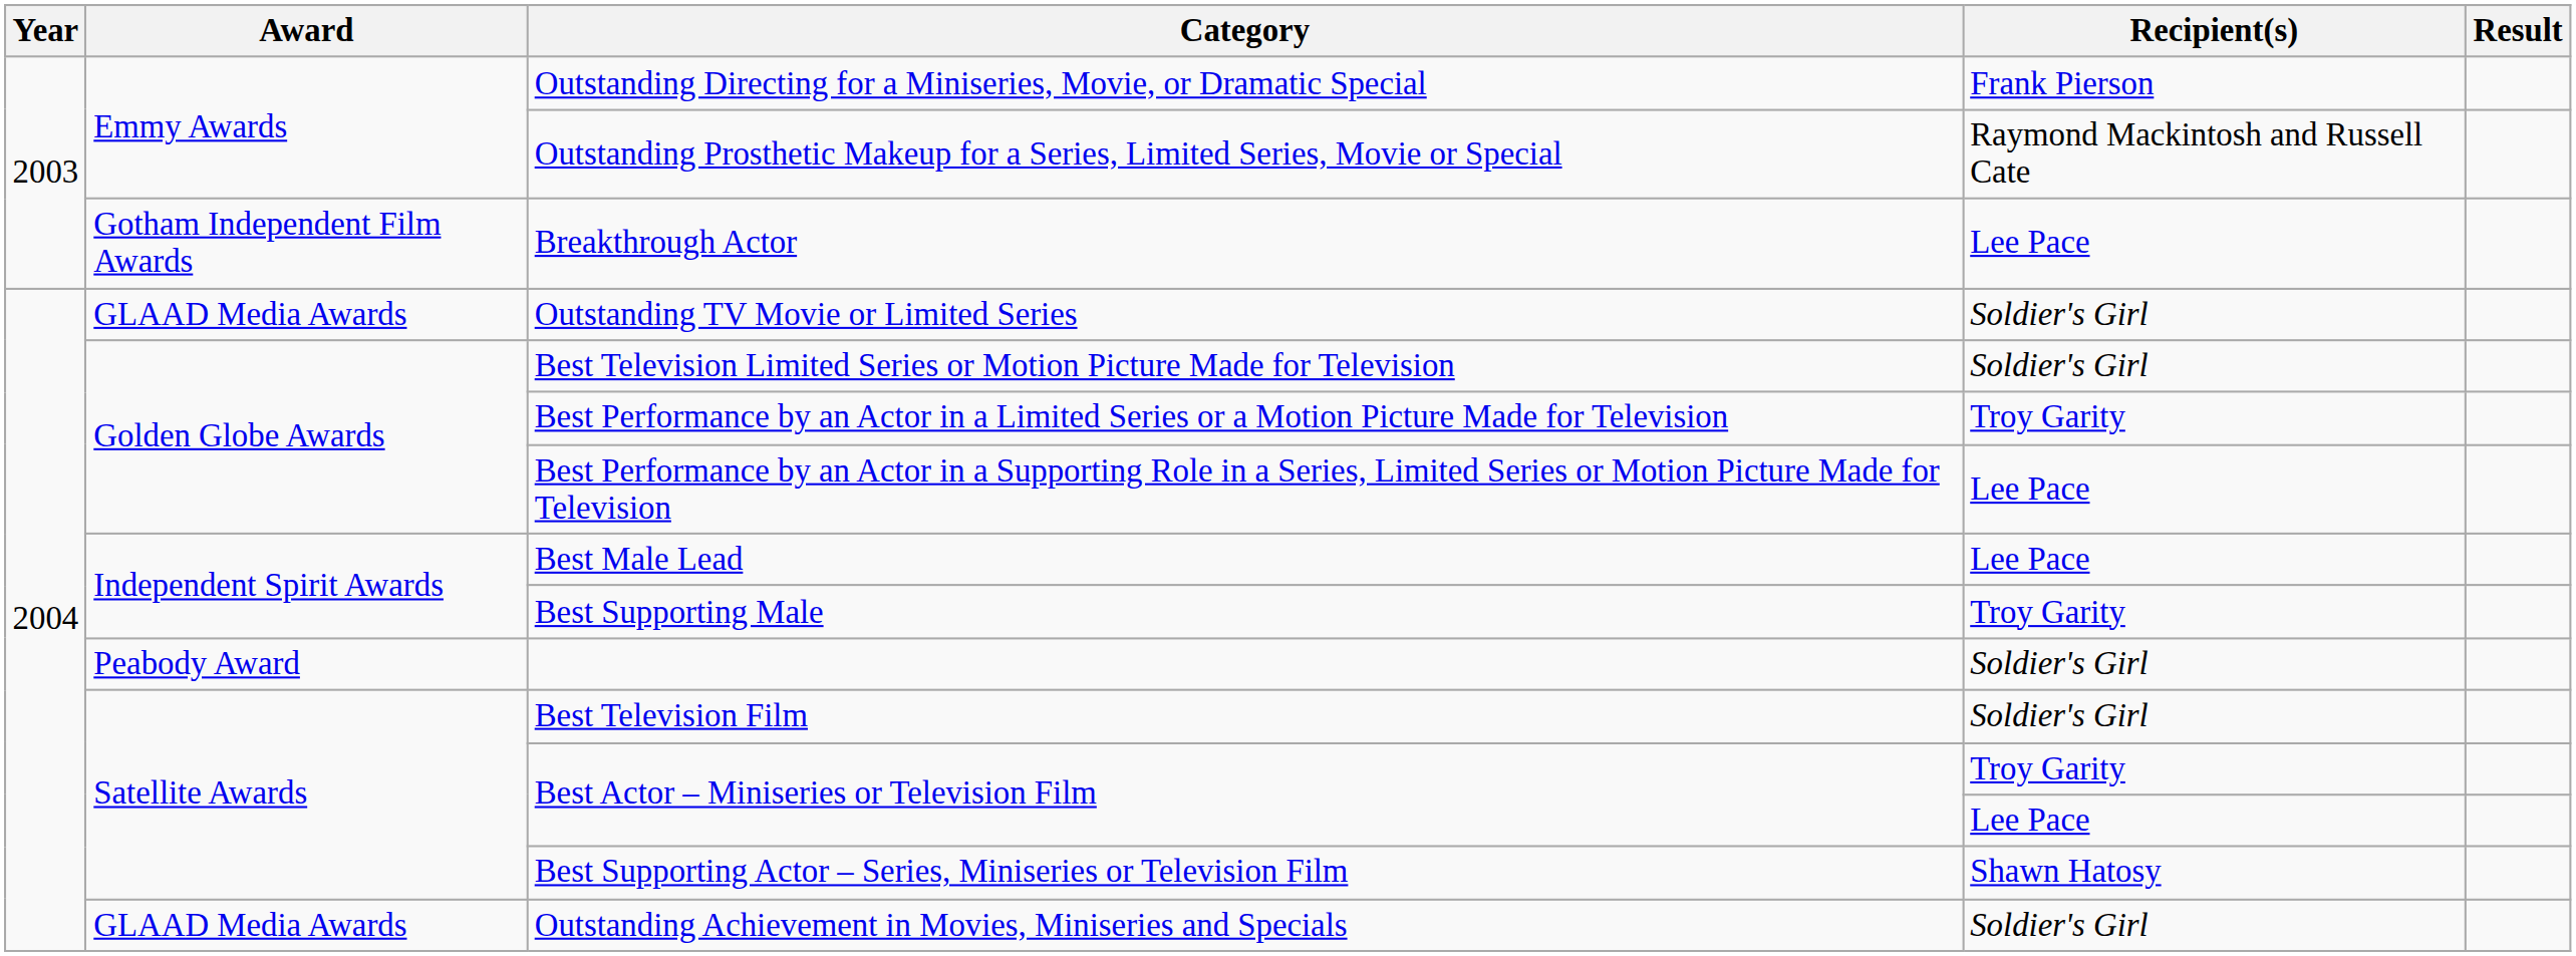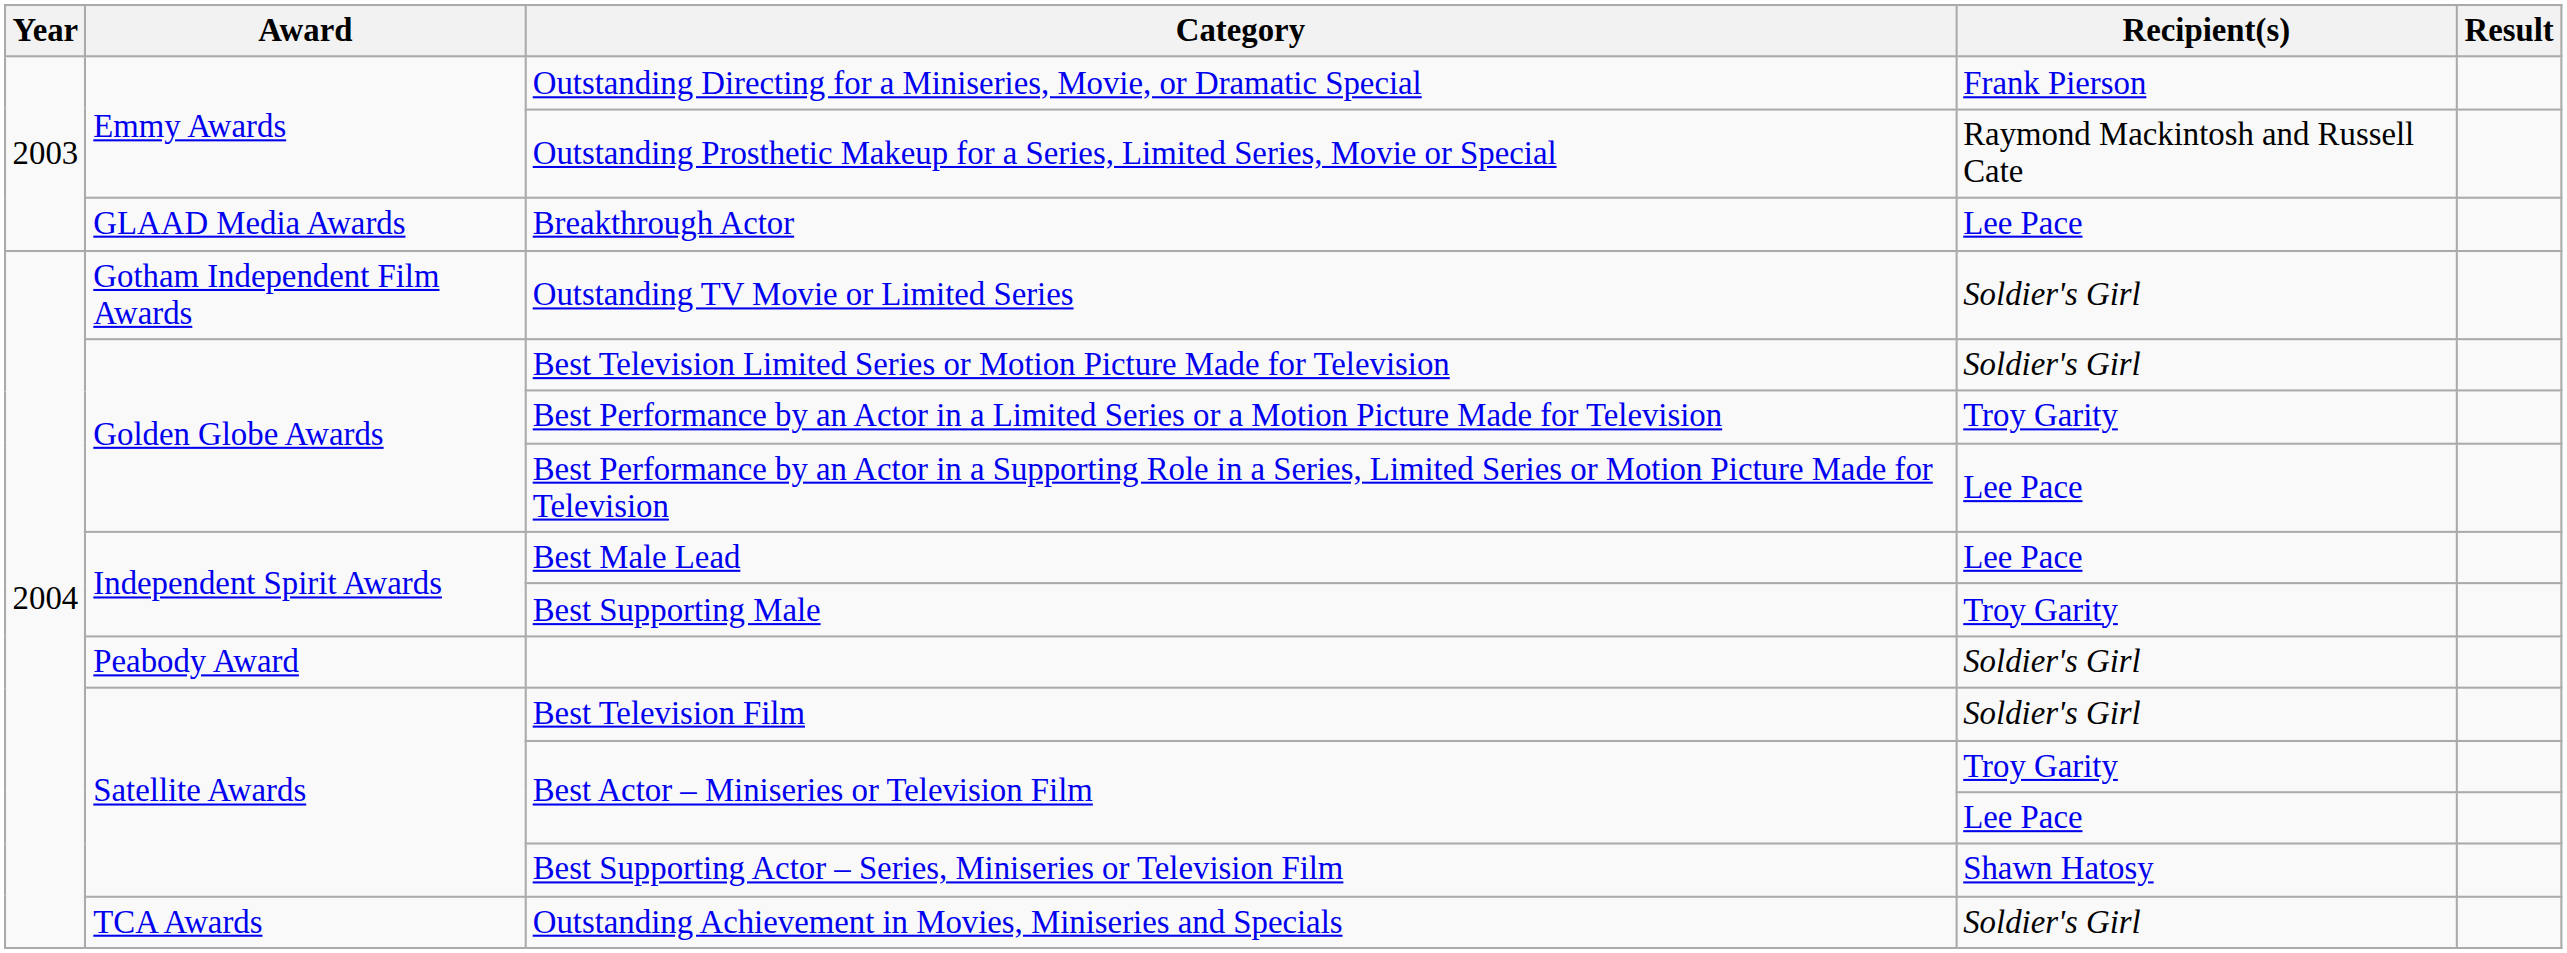Breakthrough Actor | Award: Gotham Independent Film Awards -> GLAAD Media Awards
Outstanding TV Movie or Limited Series | Award: GLAAD Media Awards -> Gotham Independent Film Awards
Outstanding Achievement in Movies, Miniseries and Specials | Award: GLAAD Media Awards -> TCA Awards
